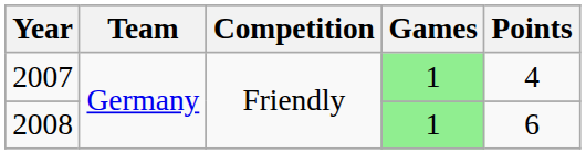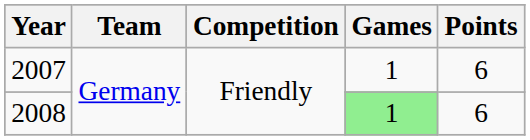2007 | Games: lightgreen background -> no background
2007 | Points: 4 -> 6
